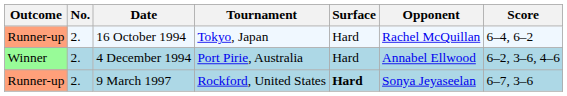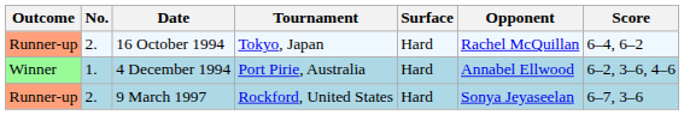4 December 1994 | No.: 2. -> 1.
9 March 1997 | Surface: bold -> normal
